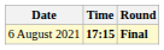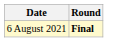- column: Time | 17:15
